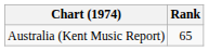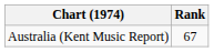Australia (Kent Music Report) | Rank: 65 -> 67
